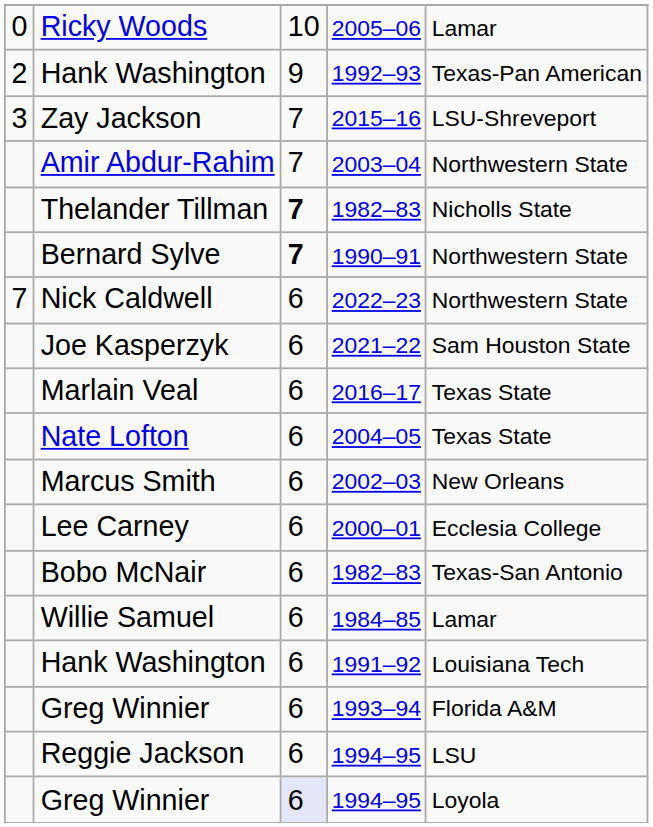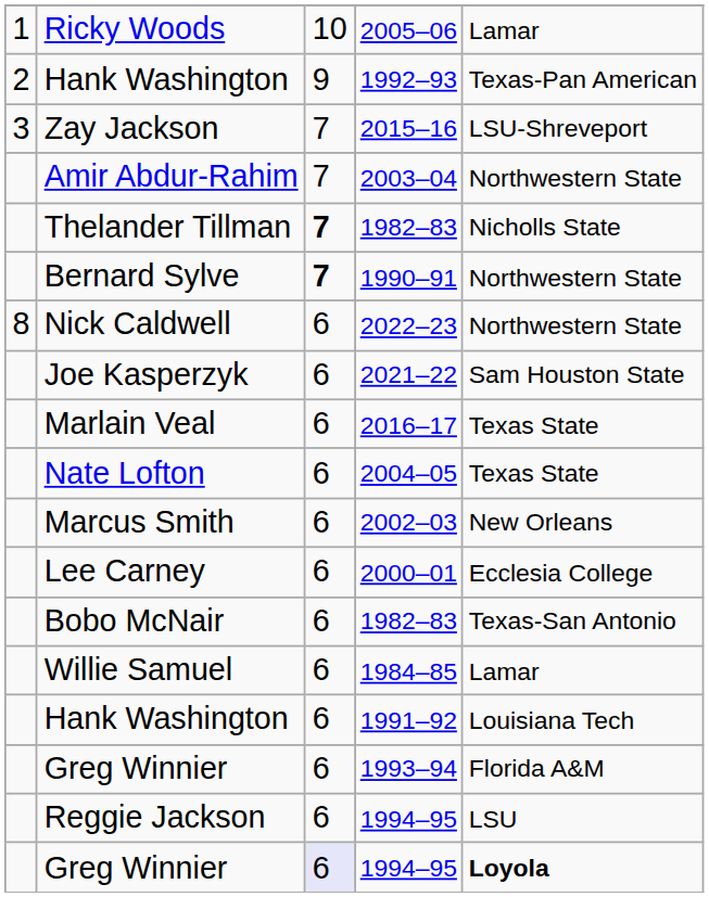Ricky Woods | column 1: 0 -> 1
Nick Caldwell | column 1: 7 -> 8
Greg Winnier / 1994–95 | column 5: normal -> bold
